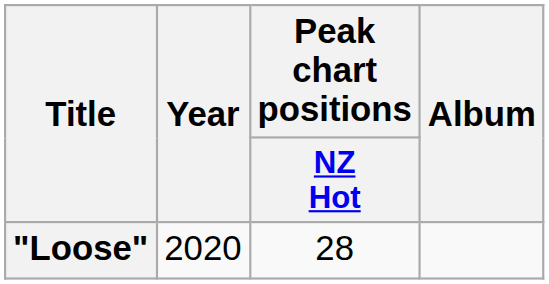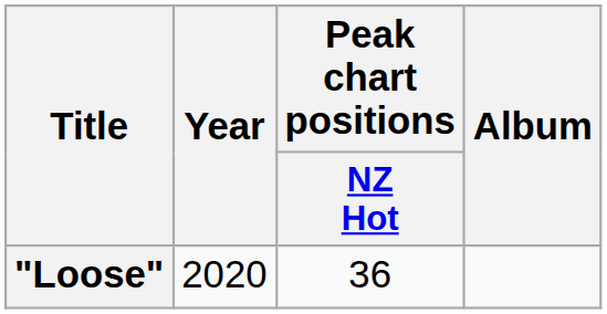"Loose" | Peak chart positions / NZ Hot: 28 -> 36
